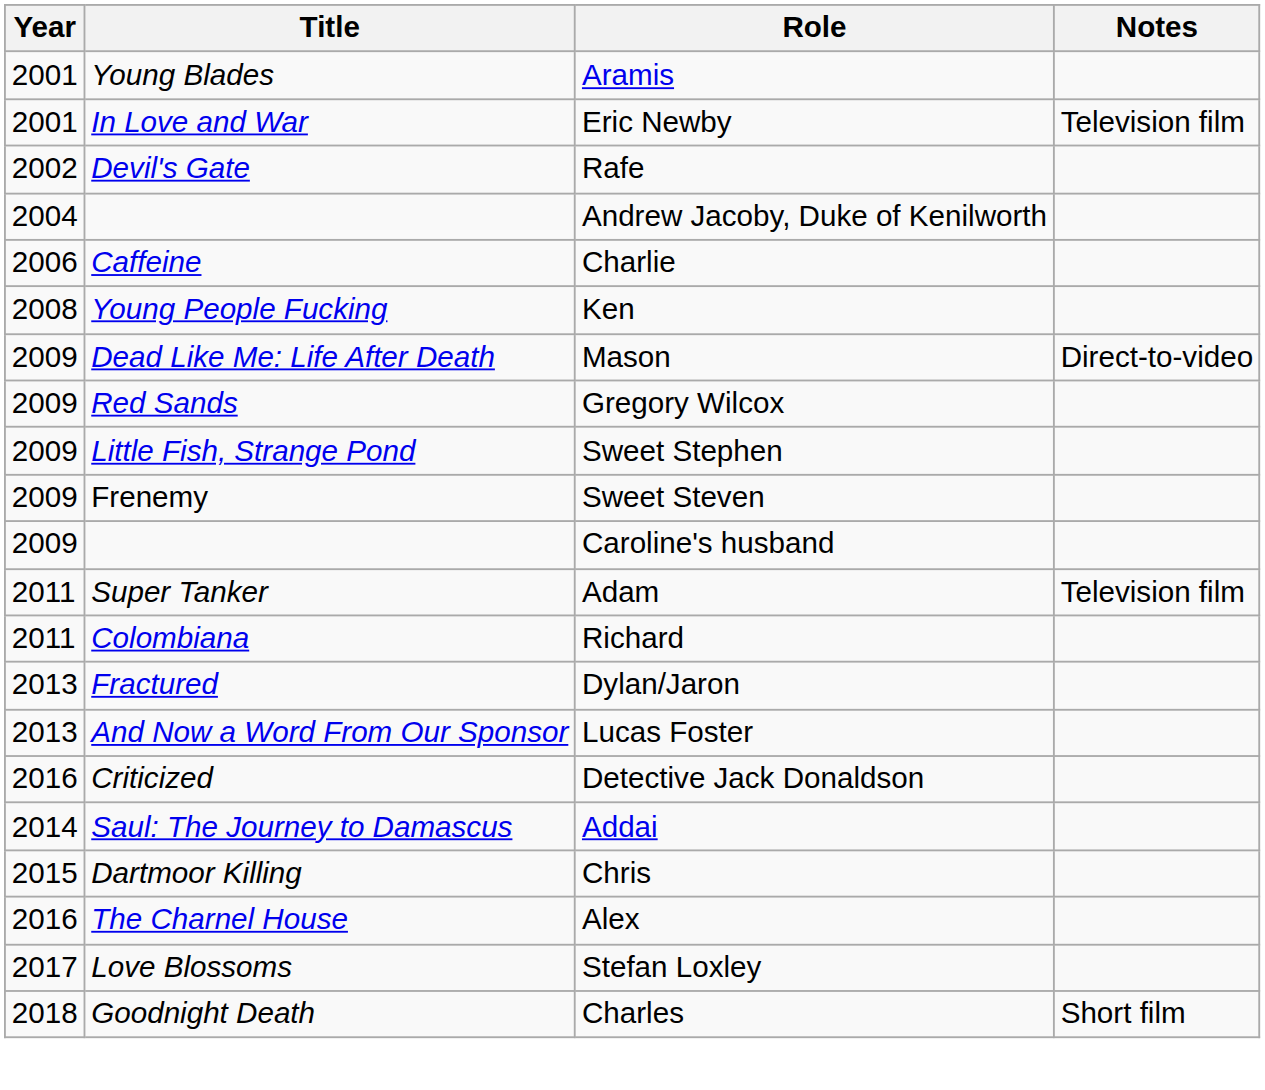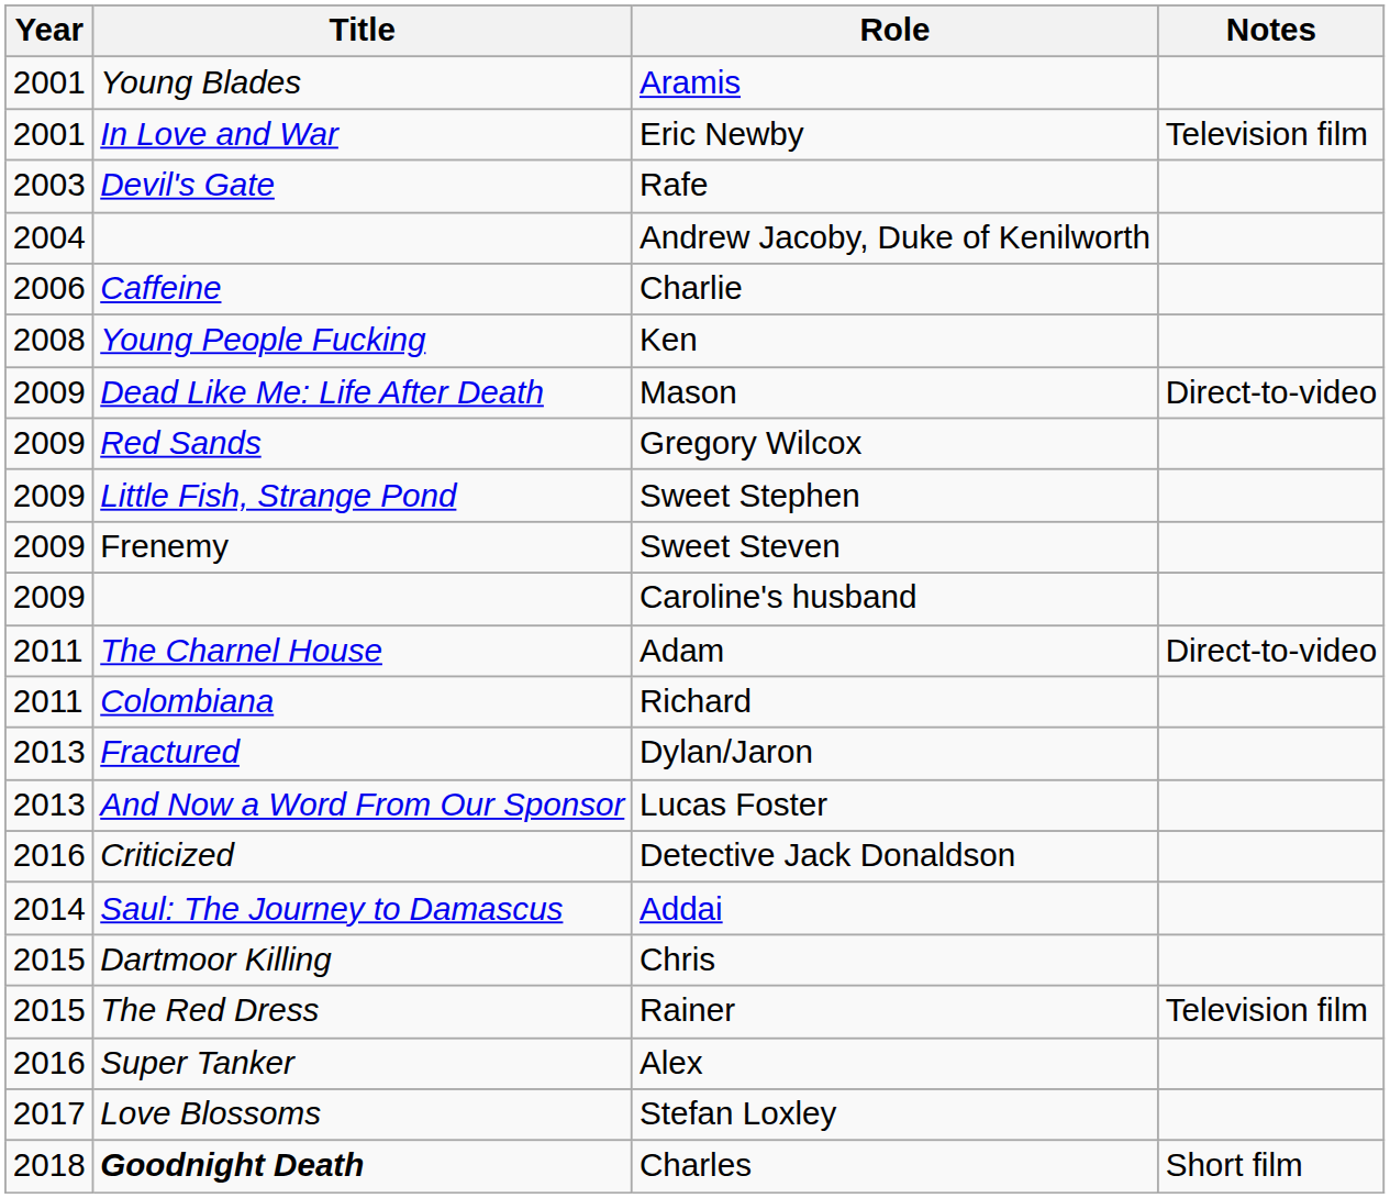Rafe | Year: 2002 -> 2003
Adam | Title: Super Tanker -> The Charnel House
Adam | Notes: Television film -> Direct-to-video
+ row: 2015 | The Red Dress | Rainer | Television film
Alex | Title: The Charnel House -> Super Tanker
Charles | Title: normal -> bold
